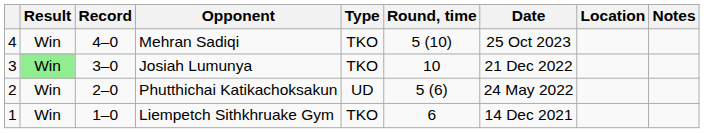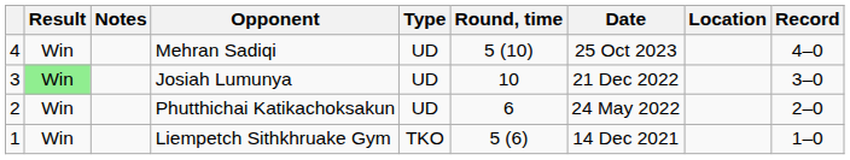columns swapped: Record <-> Notes
Mehran Sadiqi | Type: TKO -> UD
Josiah Lumunya | Type: TKO -> UD
Phutthichai Katikachoksakun | Round, time: 5 (6) -> 6
Liempetch Sithkhruake Gym | Round, time: 6 -> 5 (6)
